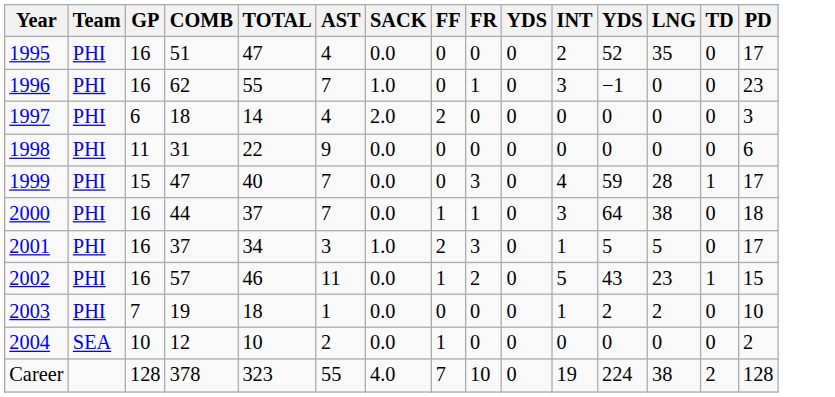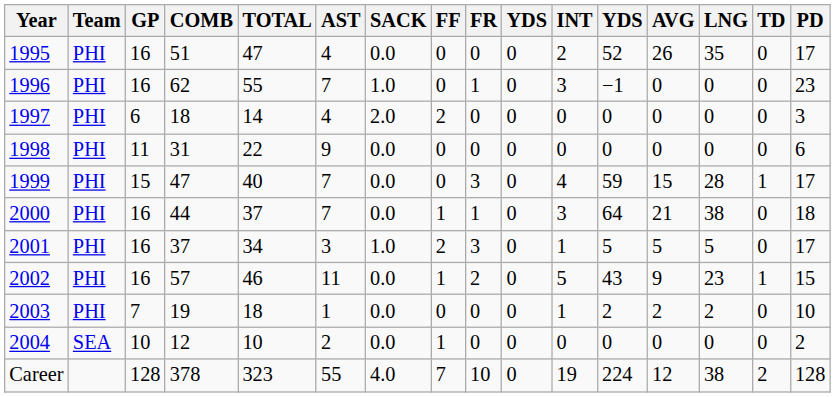+ column: AVG | 26 | 0 | 0 | 0 | 15 | 21 | 5 | 9 | 2 | 0 | 12
